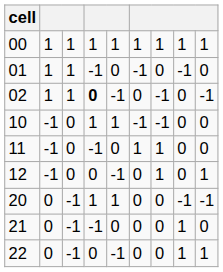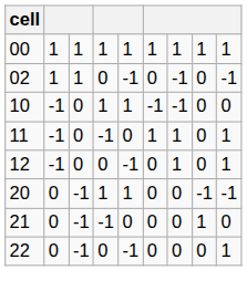- row: 01 | 1 | 1 | -1 | 0 | -1 | 0 | -1 | 0
02 | column 4: bold -> normal
11 | column 9: 0 -> 1
22 | column 8: 1 -> 0
